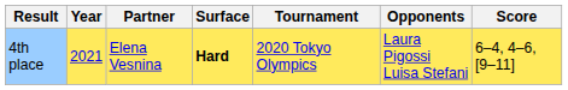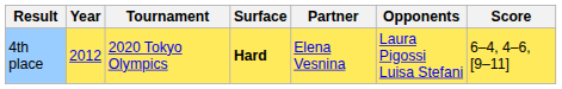columns swapped: Tournament <-> Partner
4th place | Year: 2021 -> 2012
